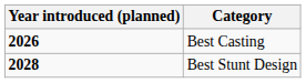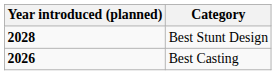rows swapped: Best Casting <-> Best Stunt Design
